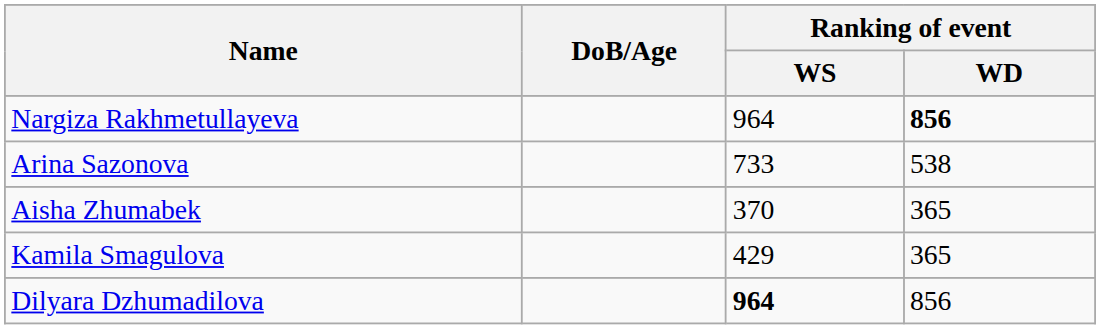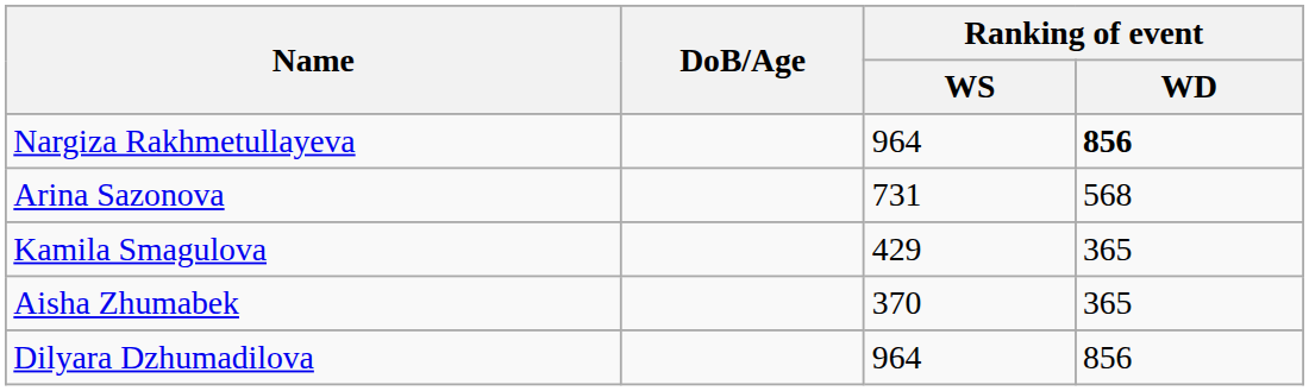Arina Sazonova | Ranking of event / WS: 733 -> 731
Arina Sazonova | Ranking of event / WD: 538 -> 568
rows swapped: Kamila Smagulova <-> Aisha Zhumabek
Dilyara Dzhumadilova | Ranking of event / WS: bold -> normal
